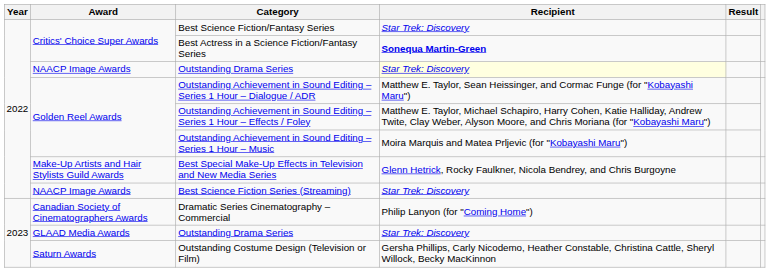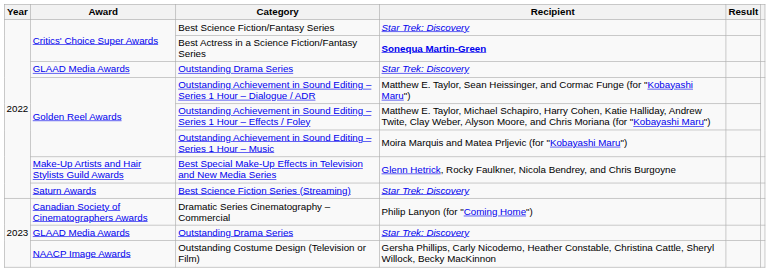2022 / Outstanding Drama Series | Award: NAACP Image Awards -> GLAAD Media Awards
2022 / Outstanding Drama Series | Recipient: lightyellow background -> no background
Best Science Fiction Series (Streaming) | Award: NAACP Image Awards -> Saturn Awards
Outstanding Costume Design (Television or Film) | Award: Saturn Awards -> NAACP Image Awards
